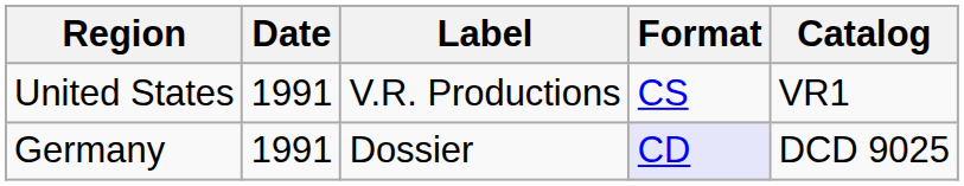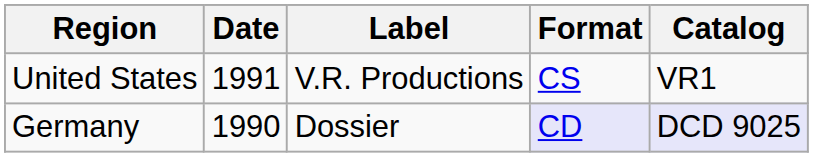Germany | Date: 1991 -> 1990
Germany | Catalog: no background -> lavender background
